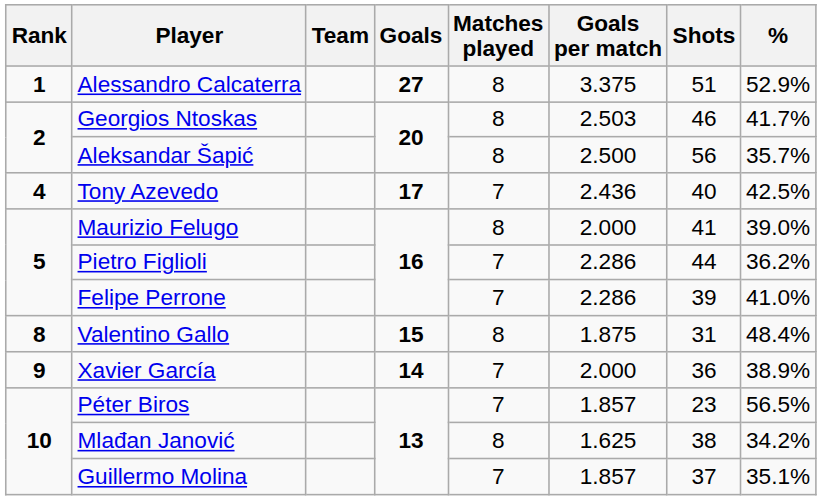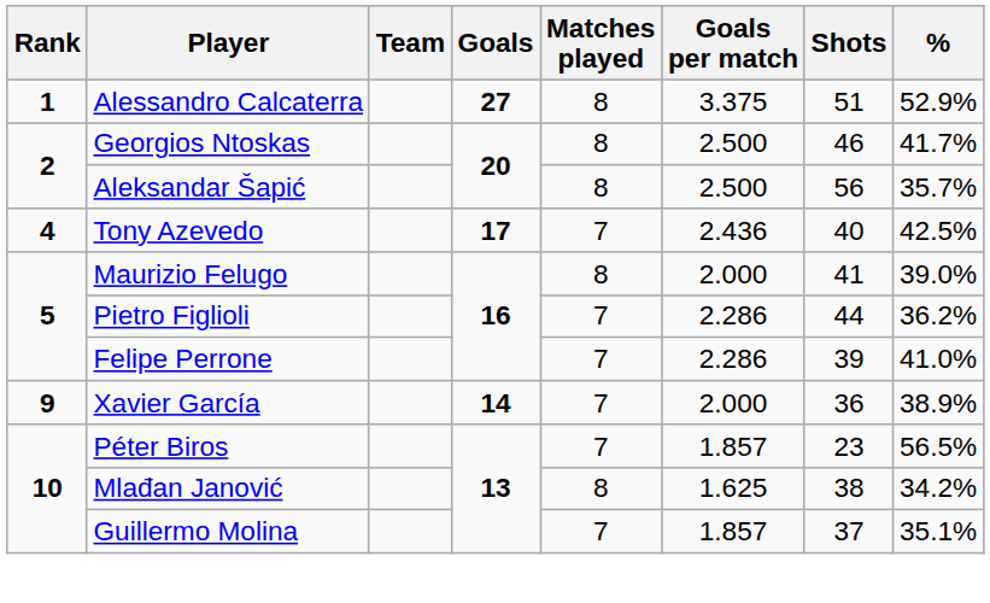Georgios Ntoskas | Goals per match: 2.503 -> 2.500
- row: 8 | Valentino Gallo | 15 | 8 | 1.875 | 31 | 48.4%
